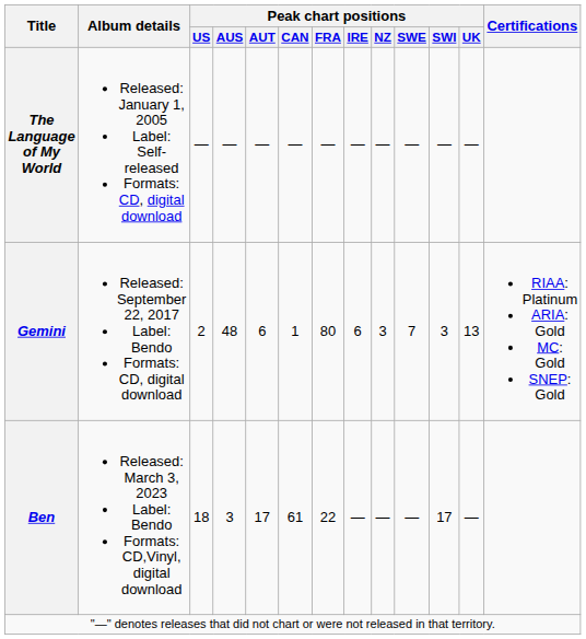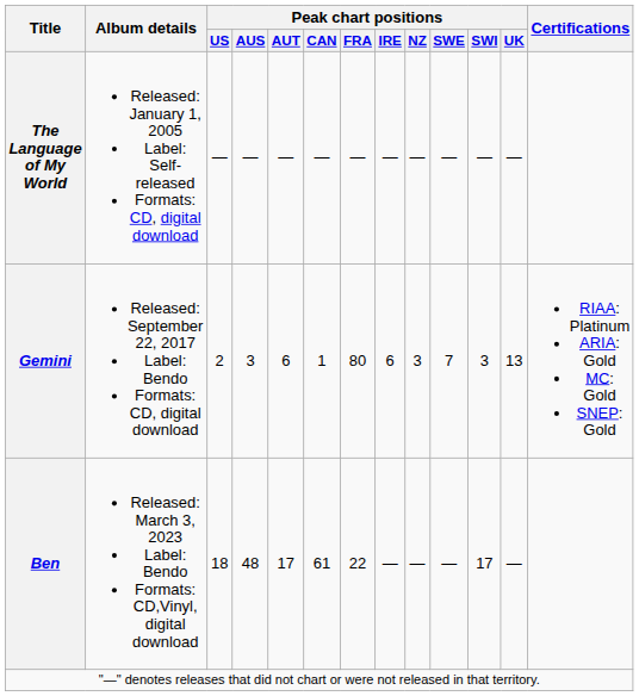Gemini | Peak chart positions / AUS: 48 -> 3
Ben | Peak chart positions / AUS: 3 -> 48
